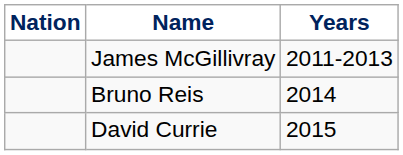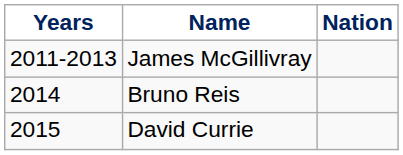columns swapped: Years <-> Nation
